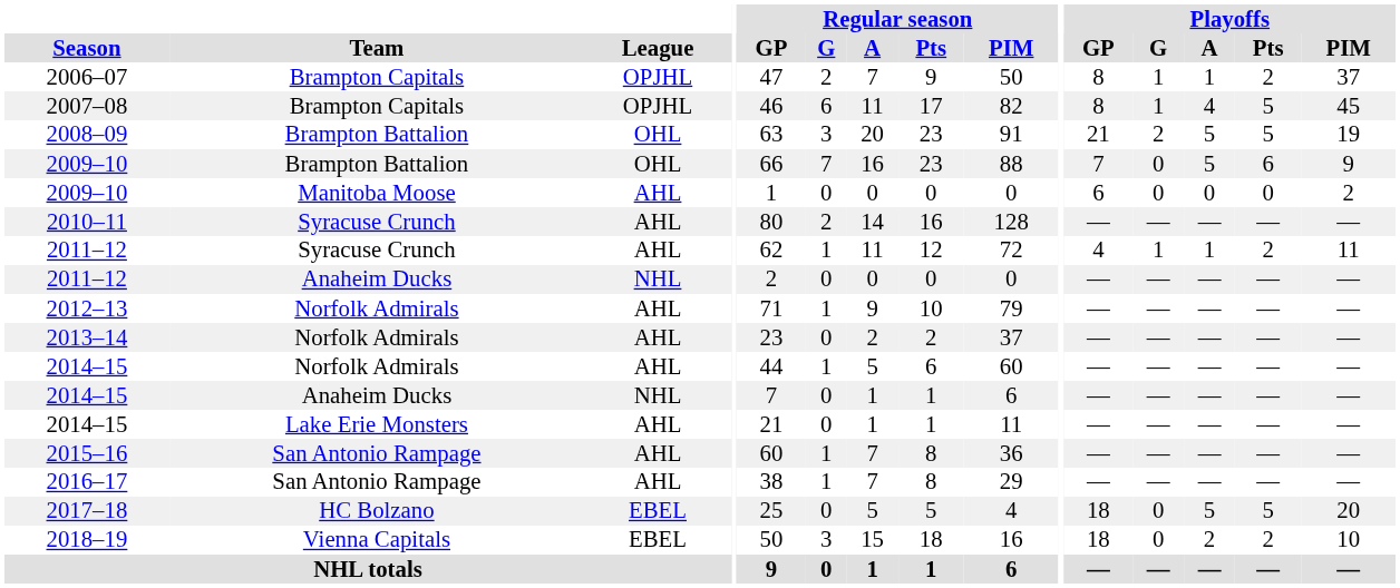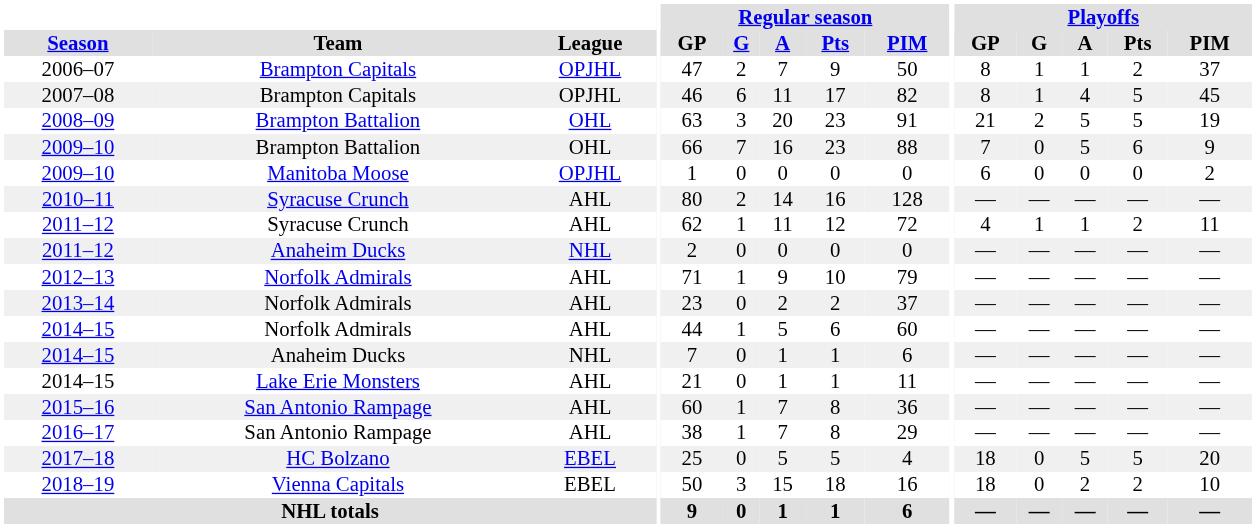2009–10 / Manitoba Moose | League: AHL -> OPJHL
